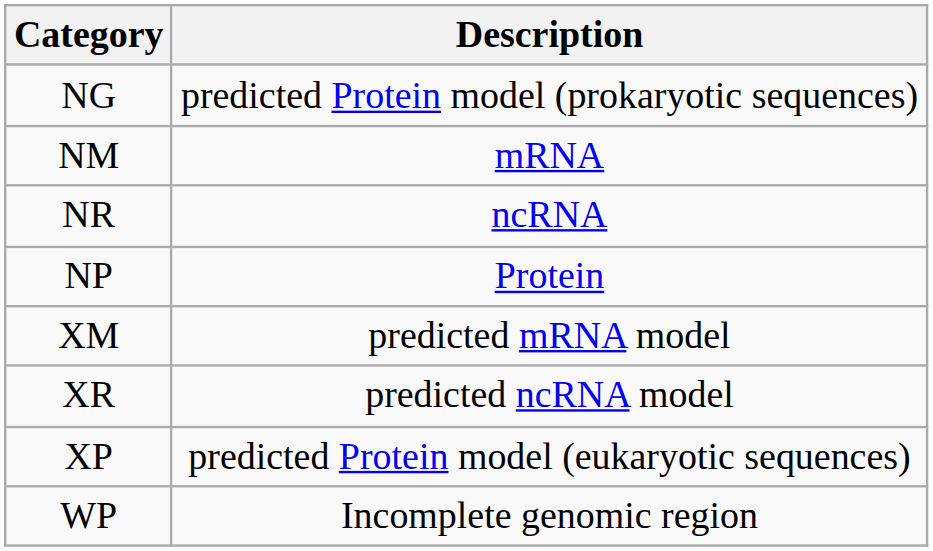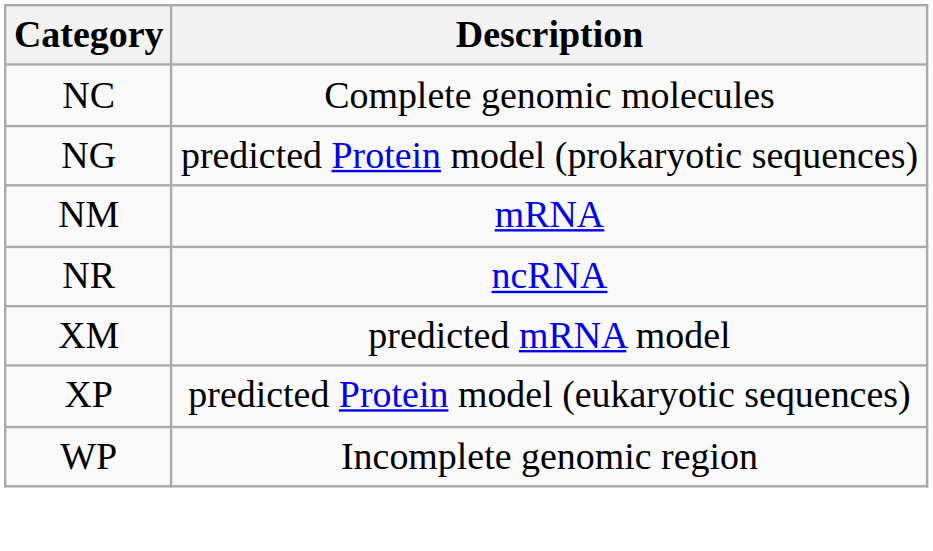+ row: NC | Complete genomic molecules
- row: NP | Protein
- row: XR | predicted ncRNA model
